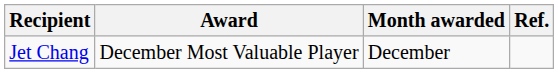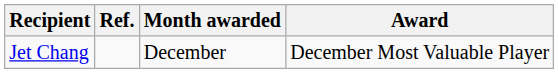columns swapped: Award <-> Ref.
